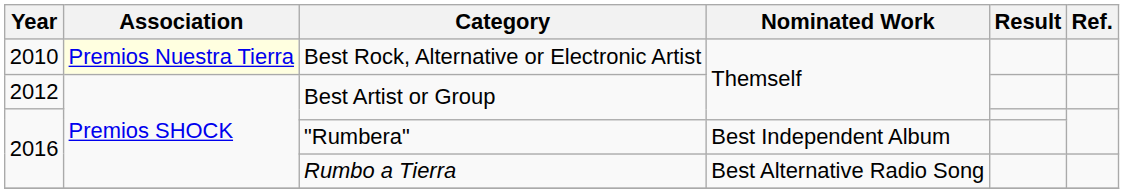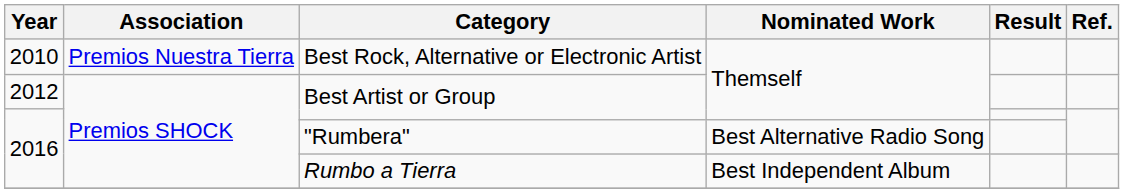Best Rock, Alternative or Electronic Artist | Association: lightyellow background -> no background
"Rumbera" | Nominated Work: Best Independent Album -> Best Alternative Radio Song
Rumbo a Tierra | Nominated Work: Best Alternative Radio Song -> Best Independent Album
